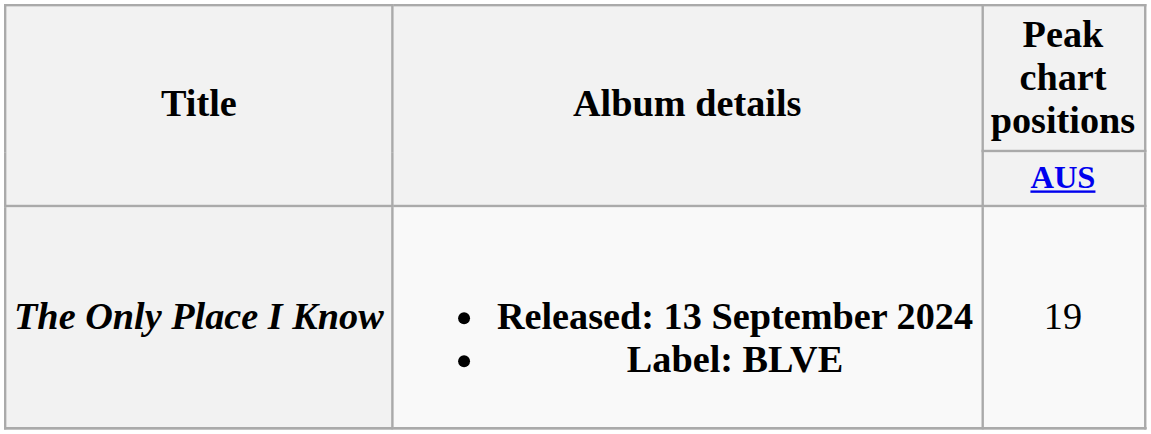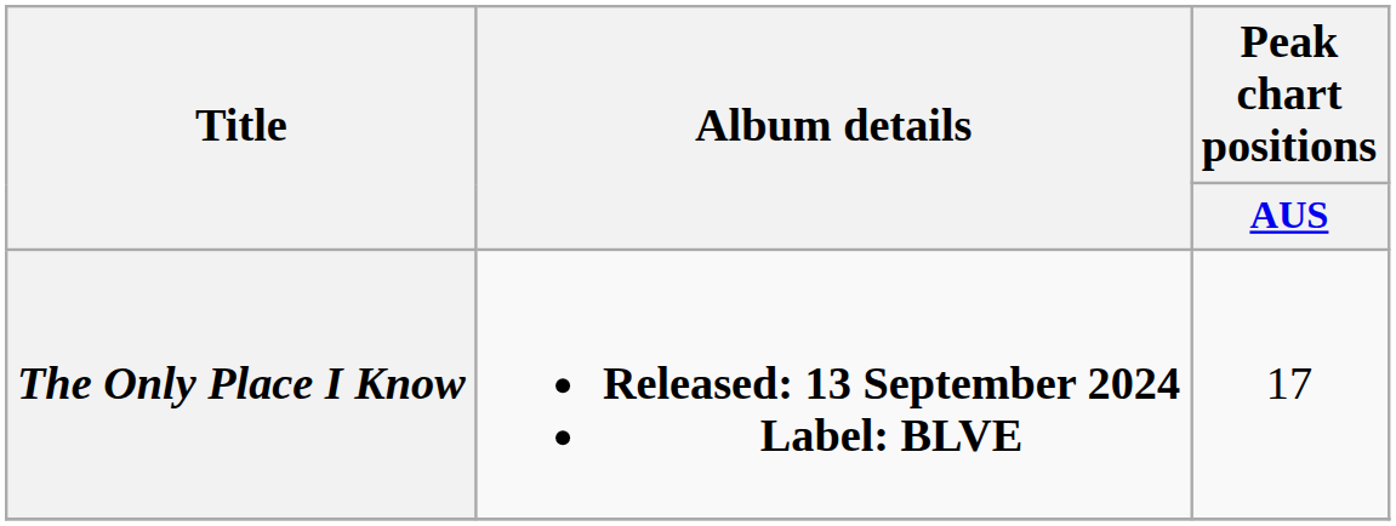The Only Place I Know | Peak chart positions / AUS: 19 -> 17
